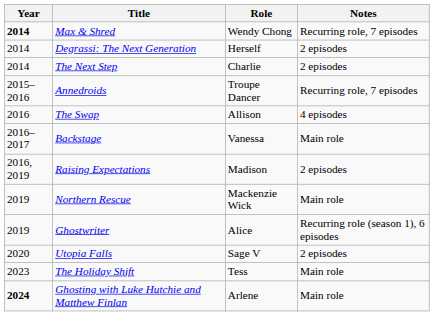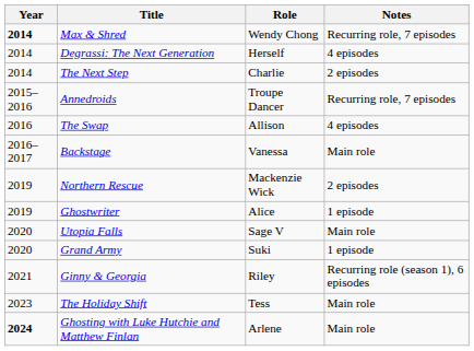Degrassi: The Next Generation | Notes: 2 episodes -> 4 episodes
- row: 2016, 2019 | Raising Expectations | Madison | 2 episodes
Northern Rescue | Notes: Main role -> 2 episodes
Ghostwriter | Notes: Recurring role (season 1), 6 episodes -> 1 episode
Utopia Falls | Notes: 2 episodes -> Main role
+ row: 2020 | Grand Army | Suki | 1 episode
+ row: 2021 | Ginny & Georgia | Riley | Recurring role (season 1), 6 episodes
